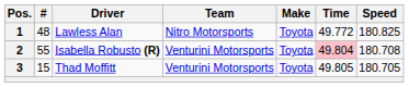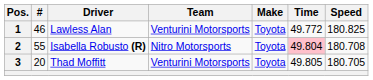1 | #: 48 -> 46
1 | Team: Nitro Motorsports -> Venturini Motorsports
2 | Team: Venturini Motorsports -> Nitro Motorsports
3 | #: 15 -> 20
